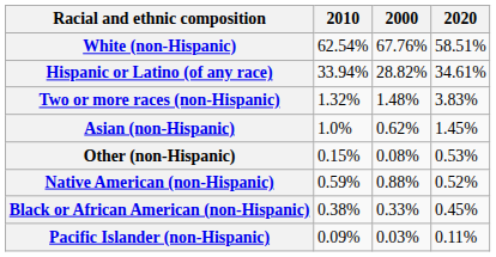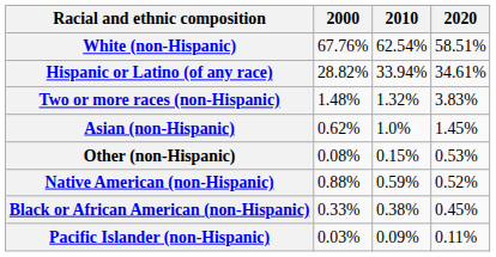columns swapped: 2000 <-> 2010
